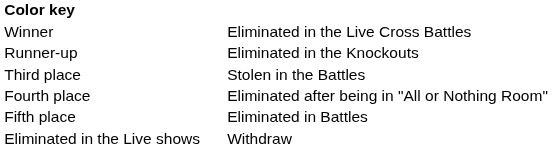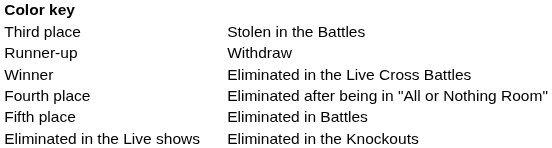rows swapped: Winner <-> Third place
Runner-up | column 3: Eliminated in the Knockouts -> Withdraw
Eliminated in the Live shows | column 3: Withdraw -> Eliminated in the Knockouts
